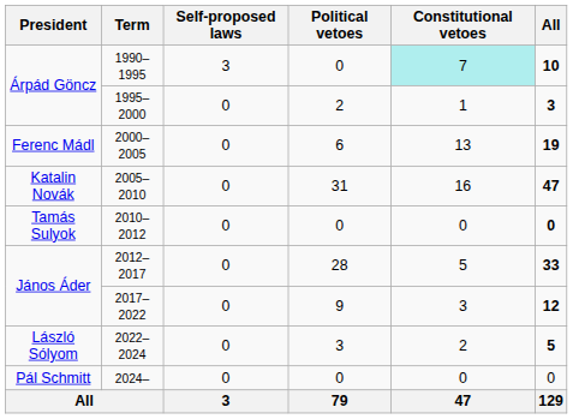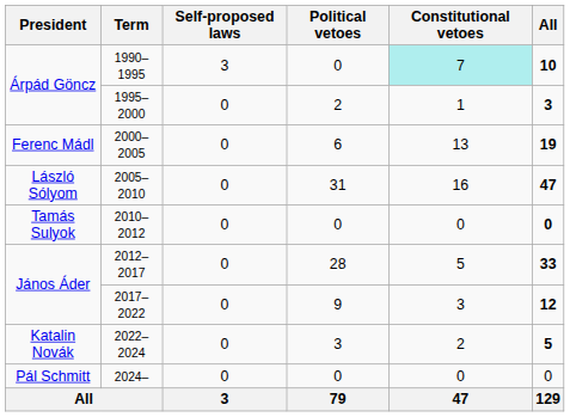2005–2010 | President: Katalin Novák -> László Sólyom
2022–2024 | President: László Sólyom -> Katalin Novák
